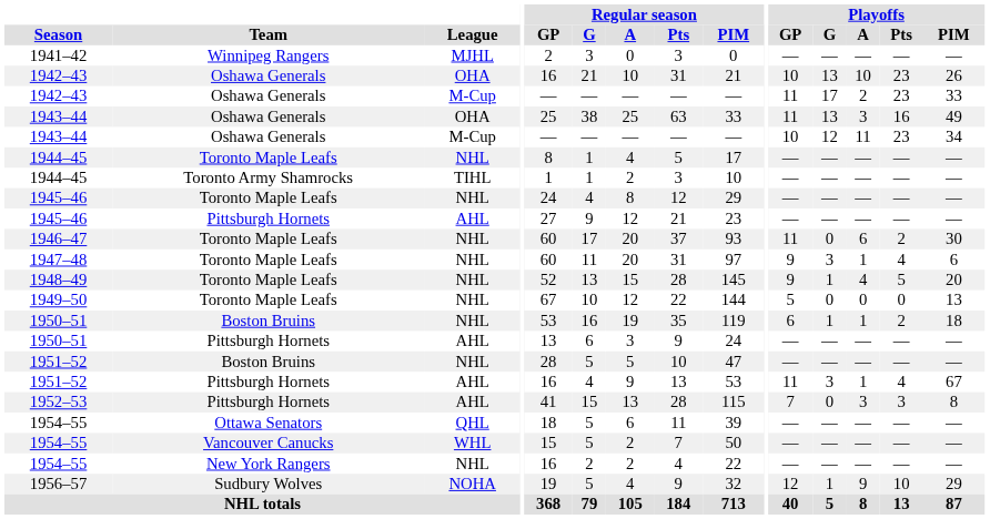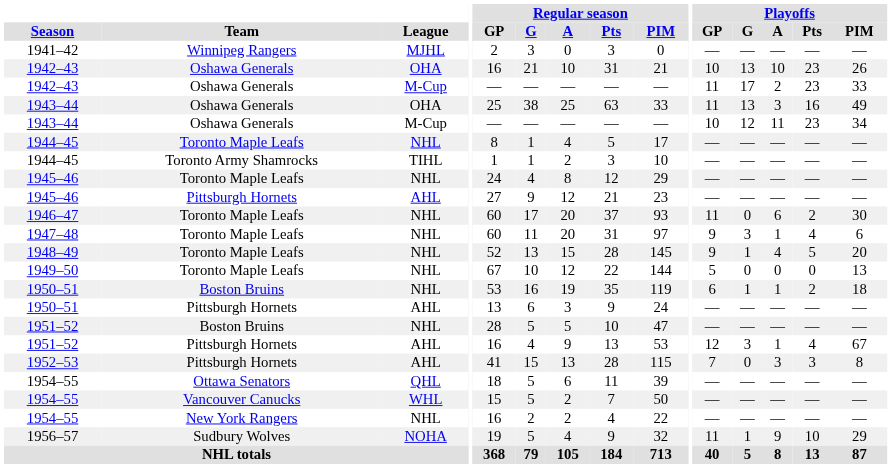1951–52 / AHL | Playoffs / GP: 11 -> 12
1956–57 | Playoffs / GP: 12 -> 11
